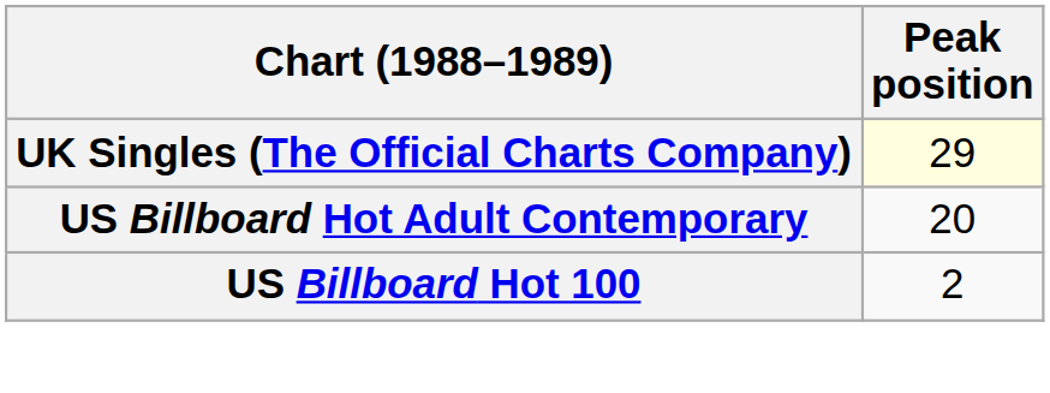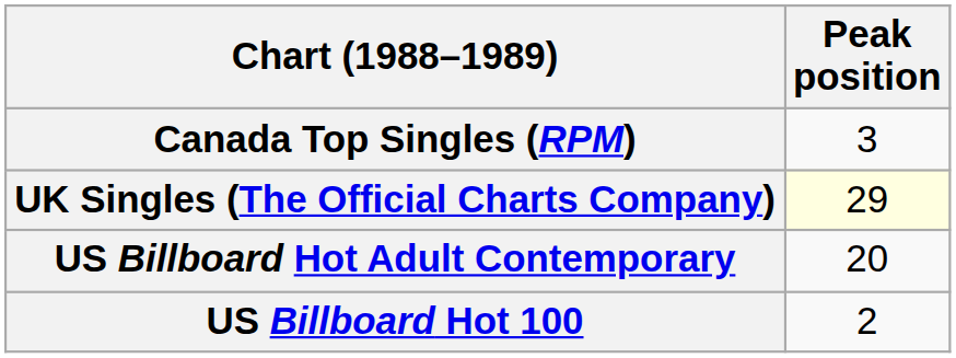+ row: Canada Top Singles (RPM) | 3
